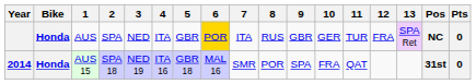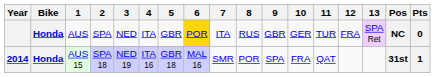AUS 15 | Pts: 0 -> 1
